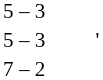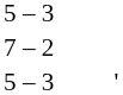rows swapped: 5 – 3 / ' <-> 7 – 2
